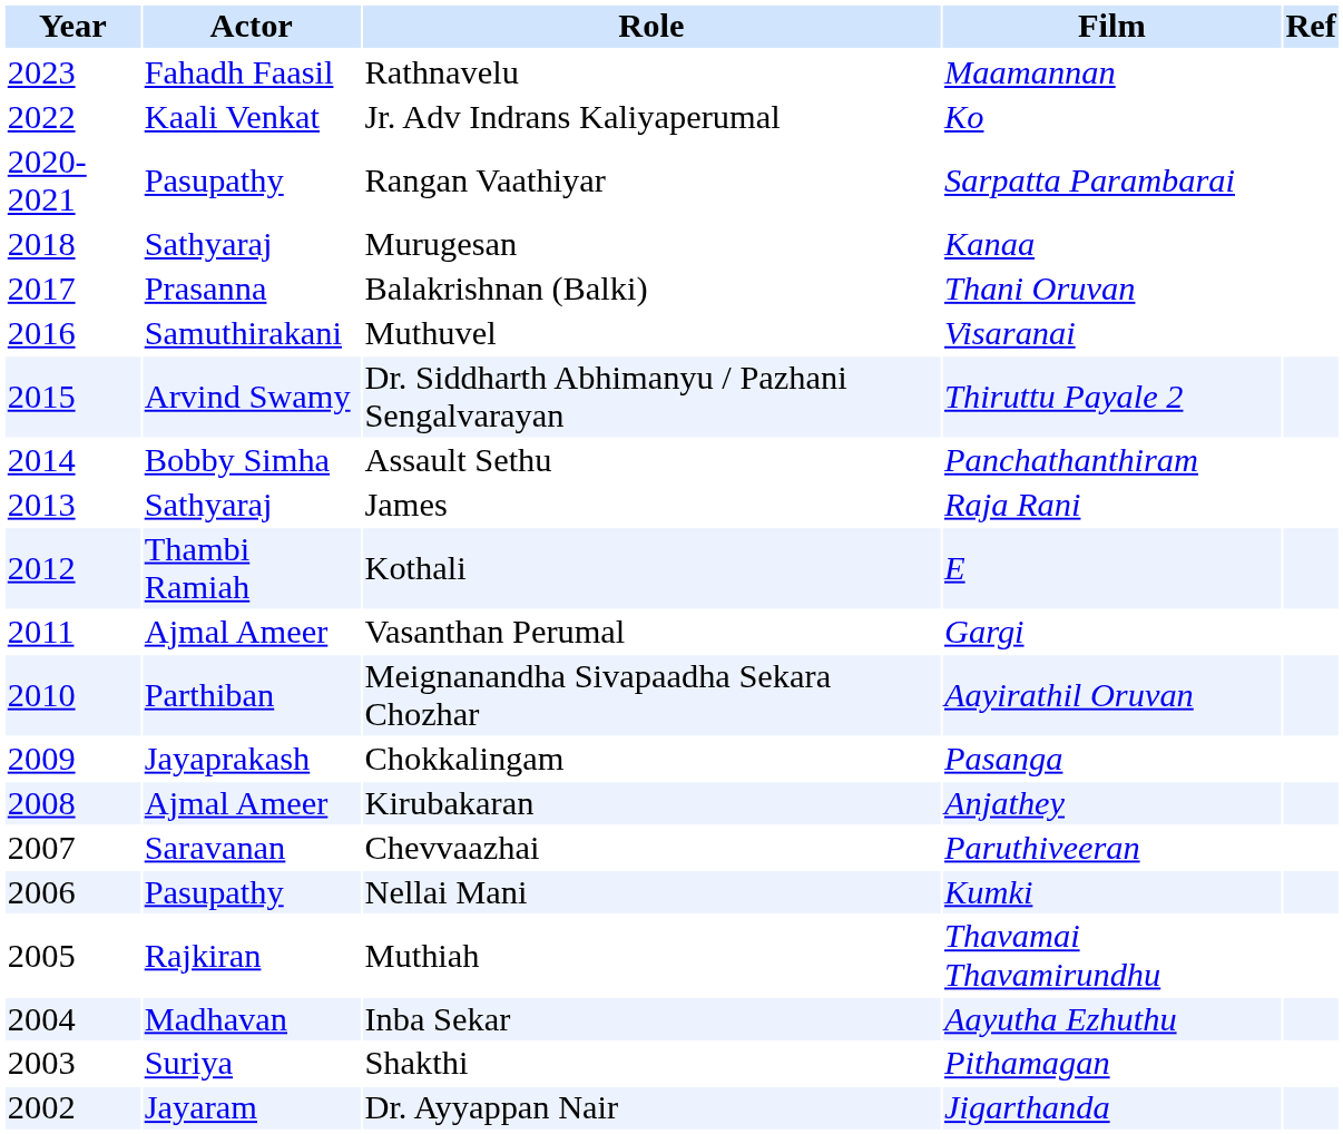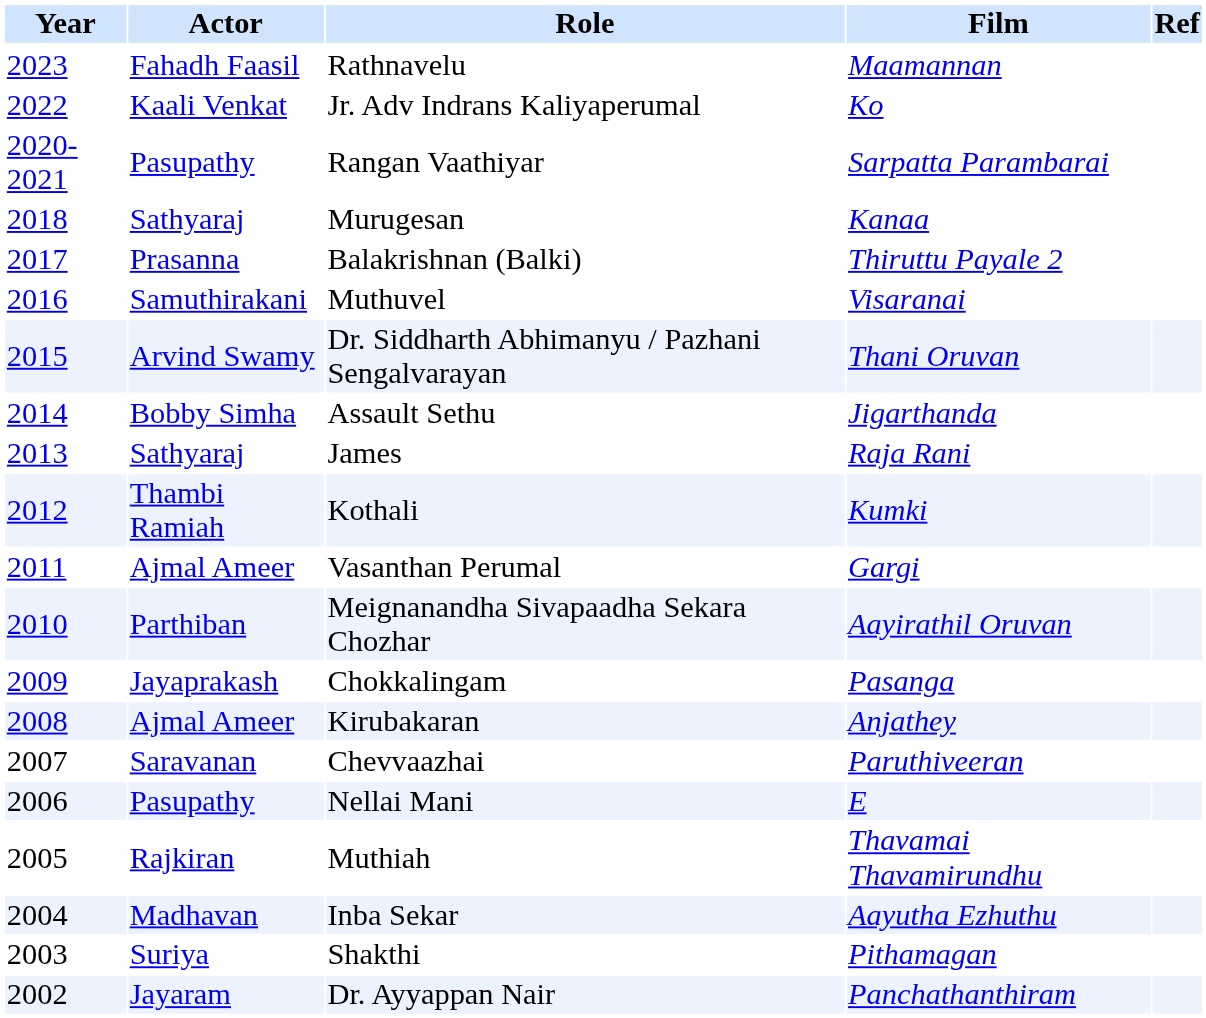Balakrishnan (Balki) | Film: Thani Oruvan -> Thiruttu Payale 2
Dr. Siddharth Abhimanyu / Pazhani Sengalvarayan | Film: Thiruttu Payale 2 -> Thani Oruvan
Assault Sethu | Film: Panchathanthiram -> Jigarthanda
Kothali | Film: E -> Kumki
Nellai Mani | Film: Kumki -> E
Dr. Ayyappan Nair | Film: Jigarthanda -> Panchathanthiram
